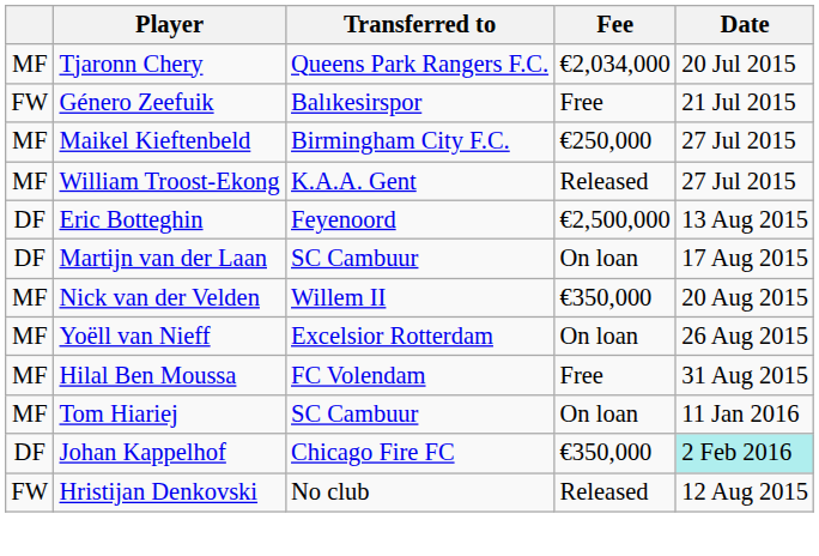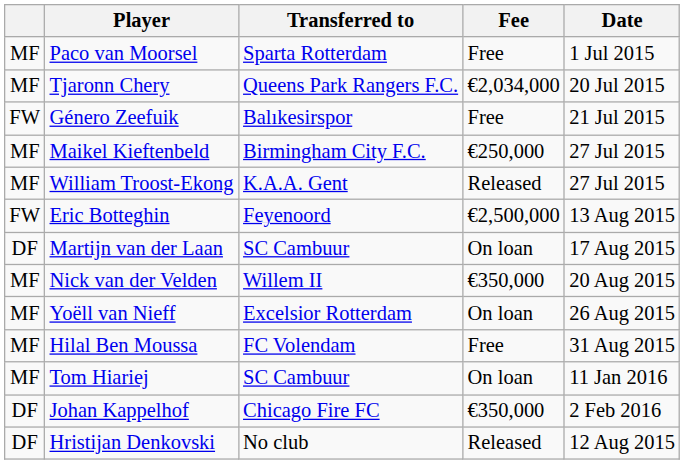+ row: MF | Paco van Moorsel | Sparta Rotterdam | Free | 1 Jul 2015
Eric Botteghin | column 1: DF -> FW
Johan Kappelhof | Date: paleturquoise background -> no background
Hristijan Denkovski | column 1: FW -> DF
